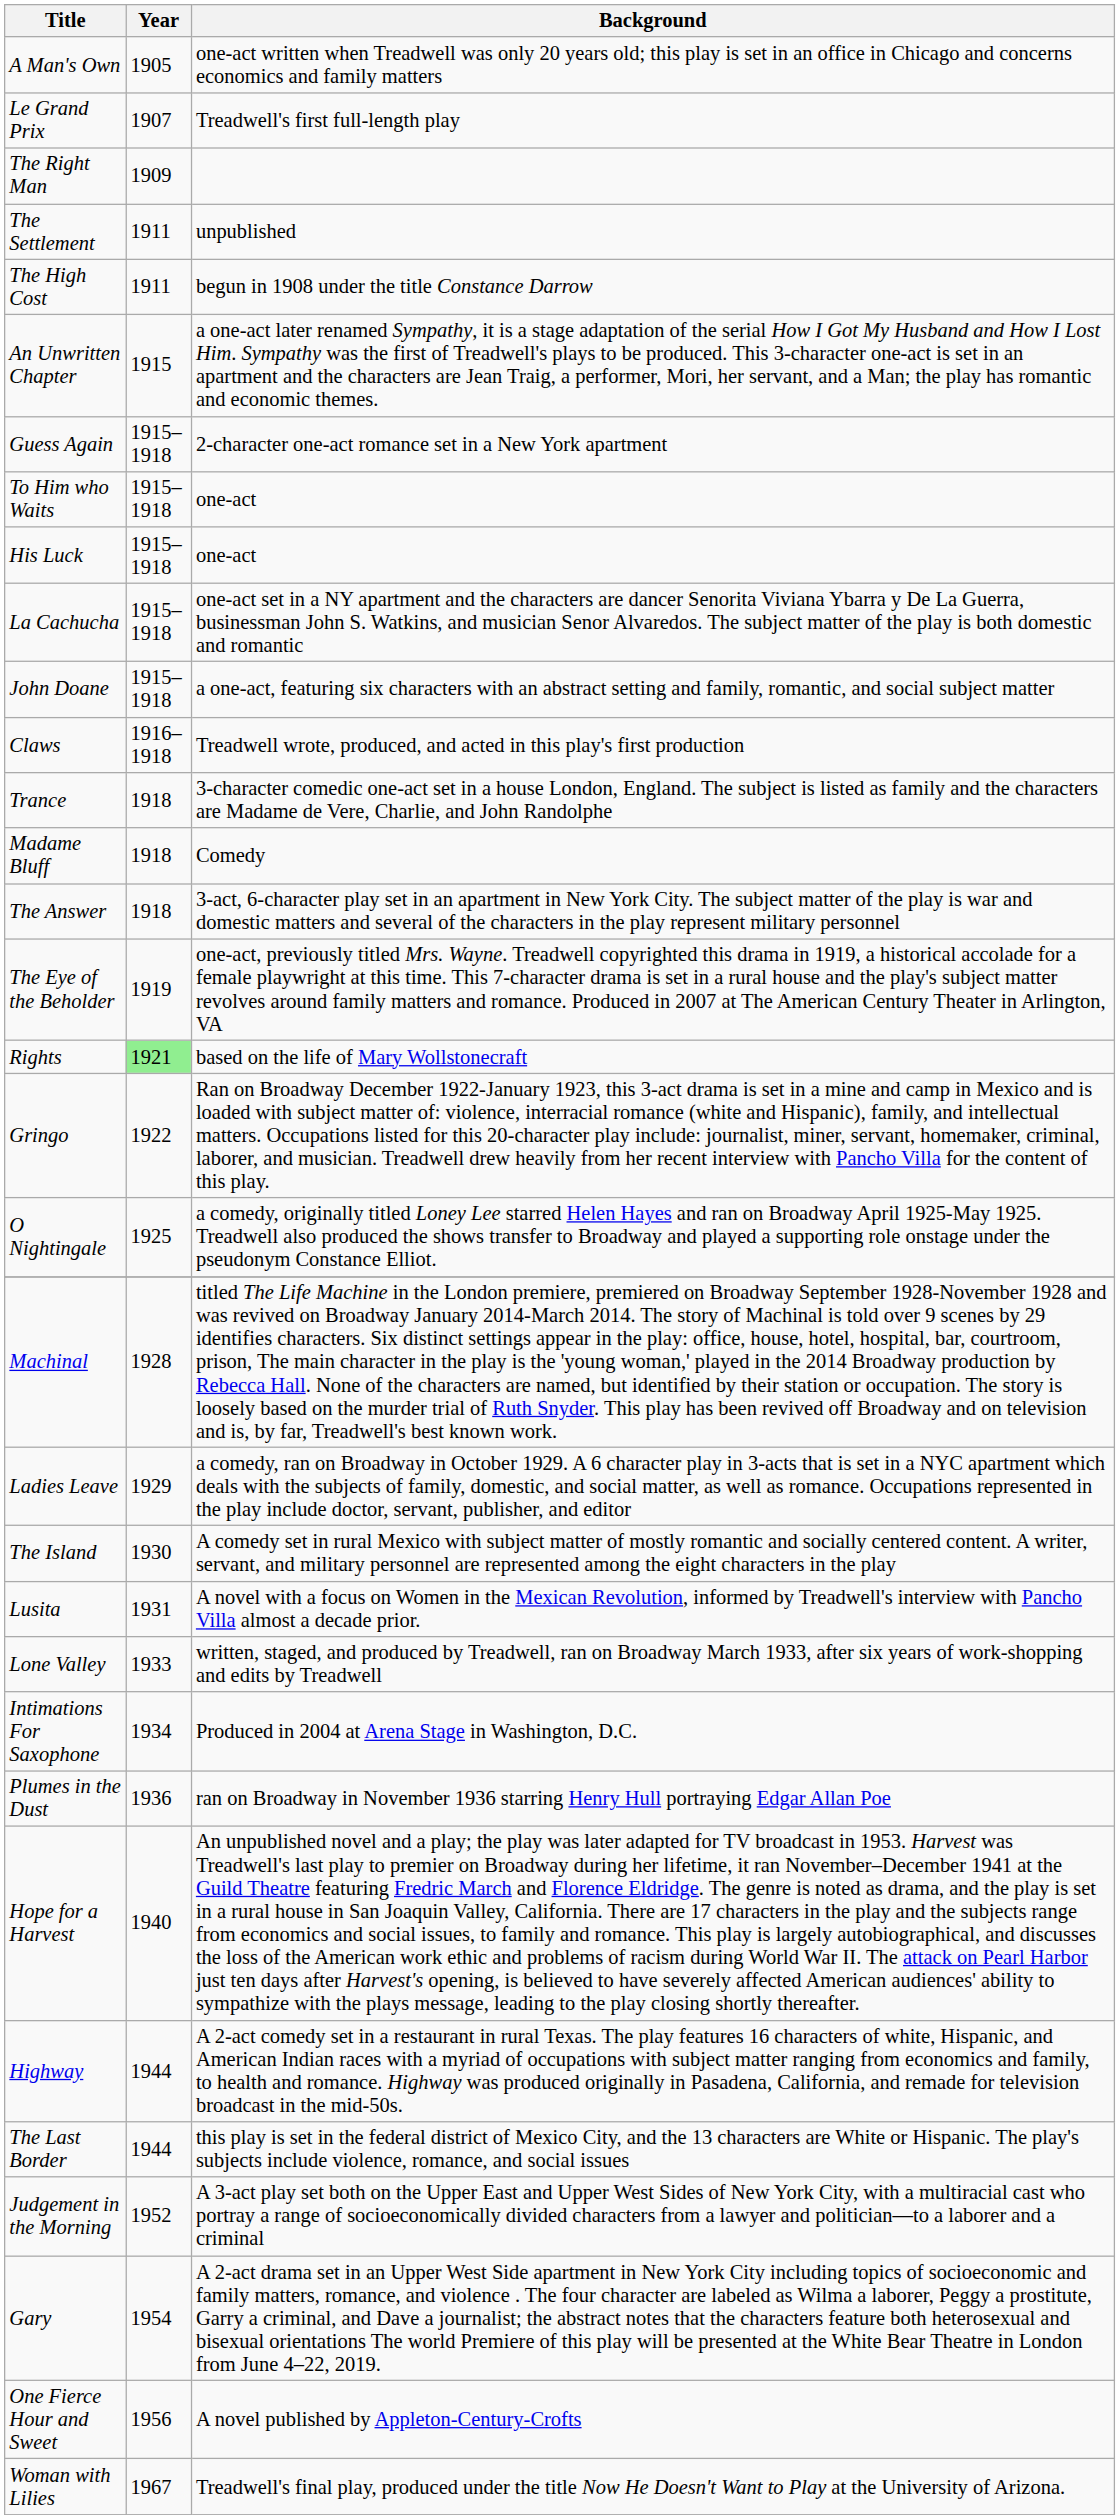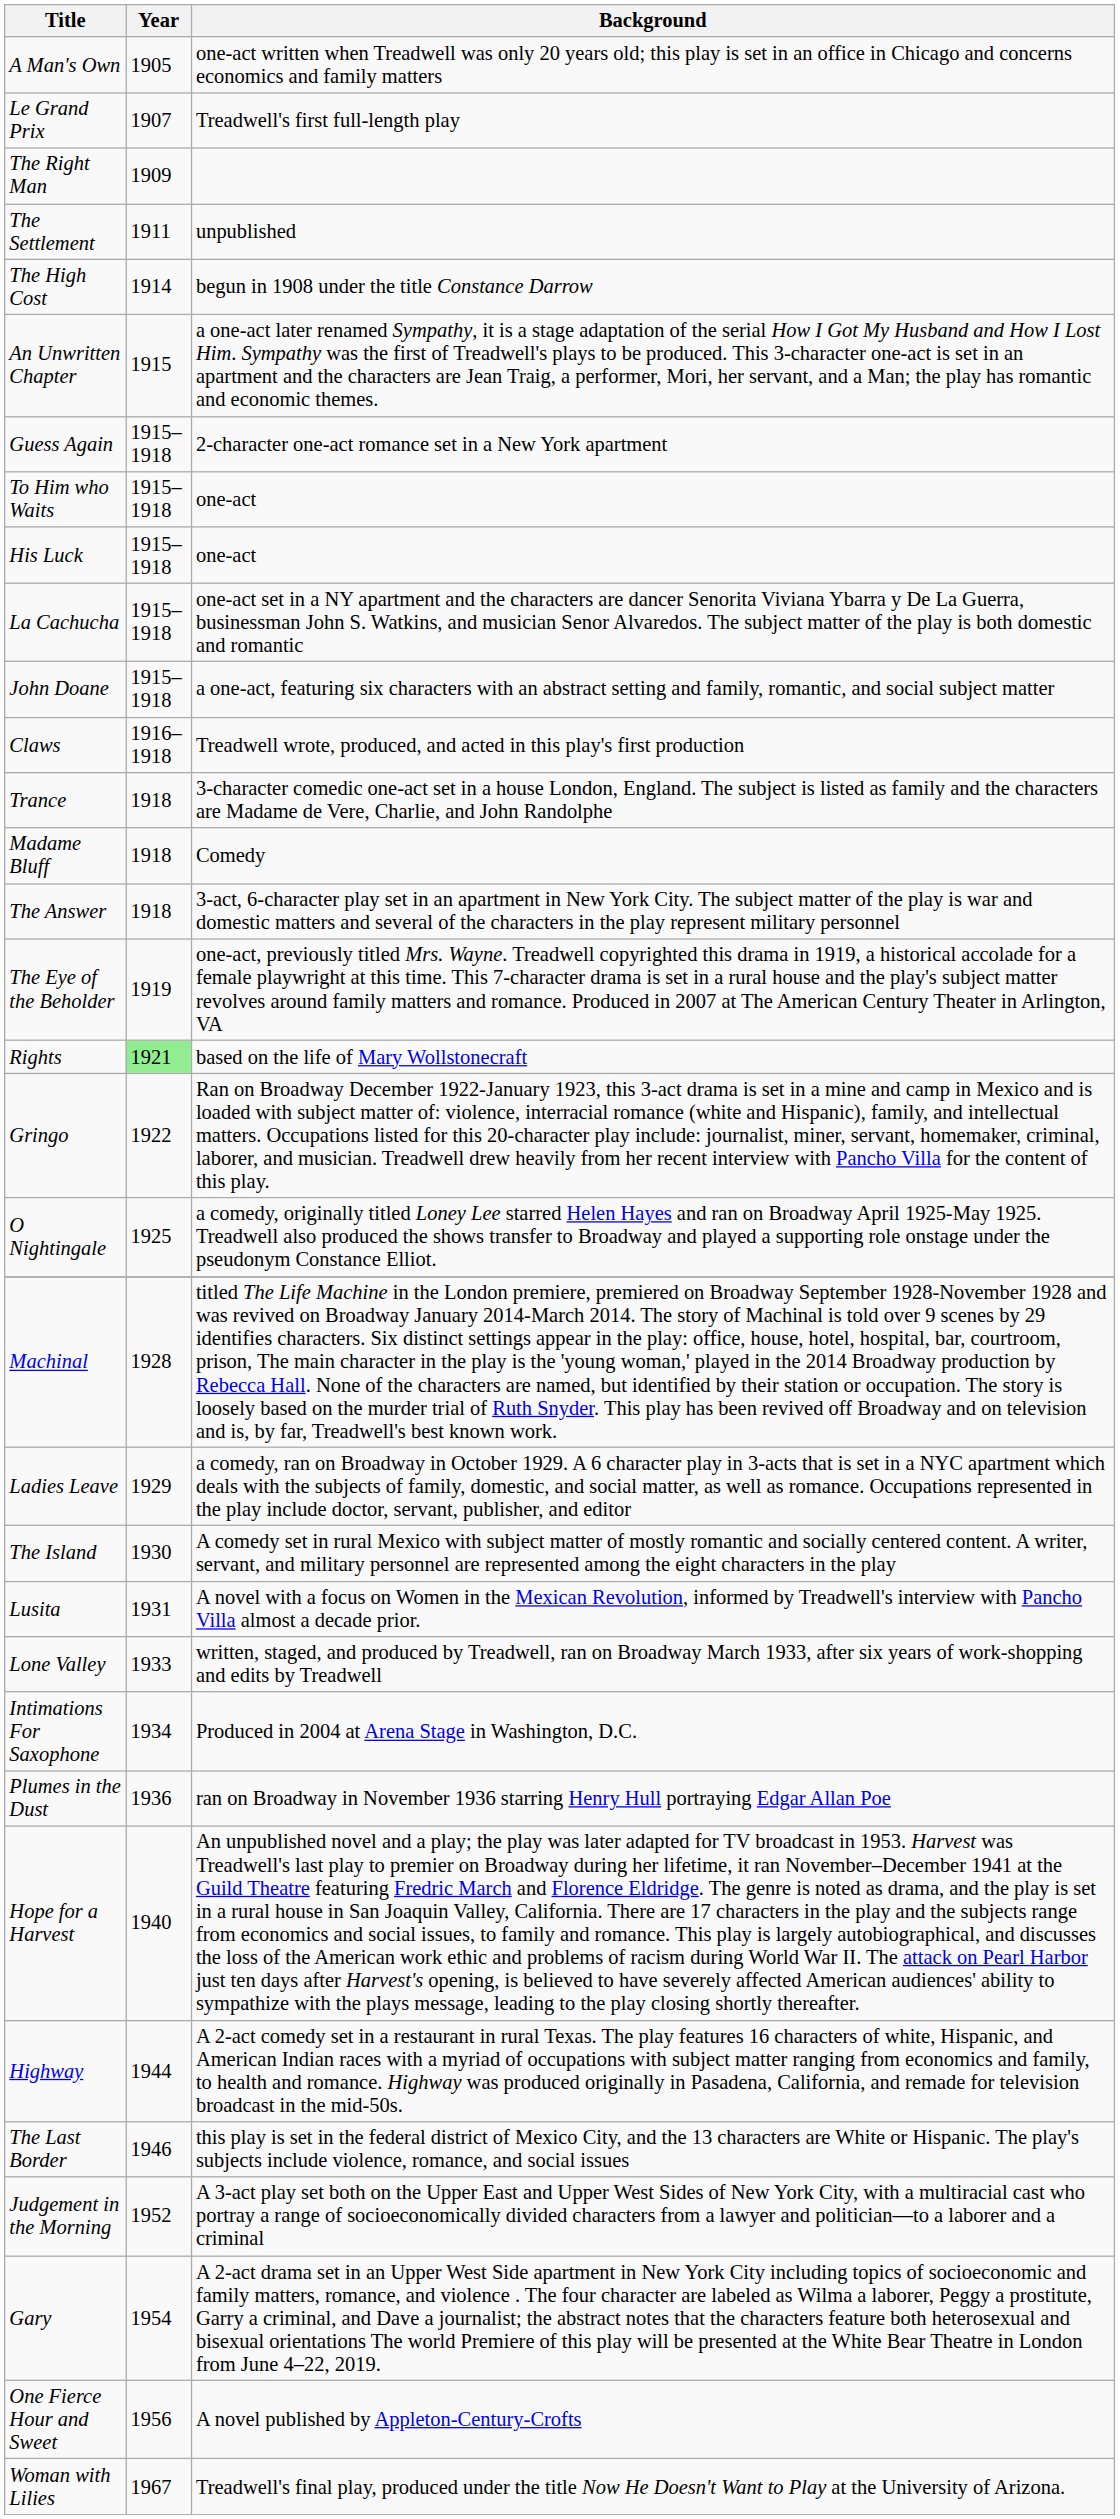The High Cost | Year: 1911 -> 1914
The Last Border | Year: 1944 -> 1946
